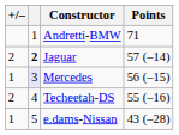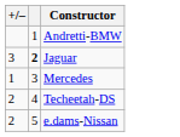- column: Points | 71 | 57 (–14) | 56 (–15) | 55 (–16) | 43 (–28)
Jaguar | +/–: 2 -> 3
Mercedes | column 2: lavender background -> no background
e.dams-Nissan | +/–: 1 -> 2
